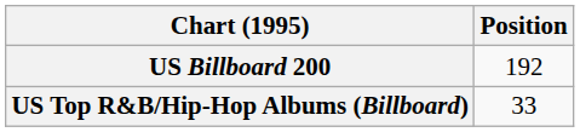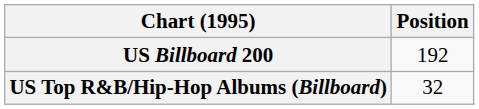US Top R&B/Hip-Hop Albums (Billboard) | Position: 33 -> 32
